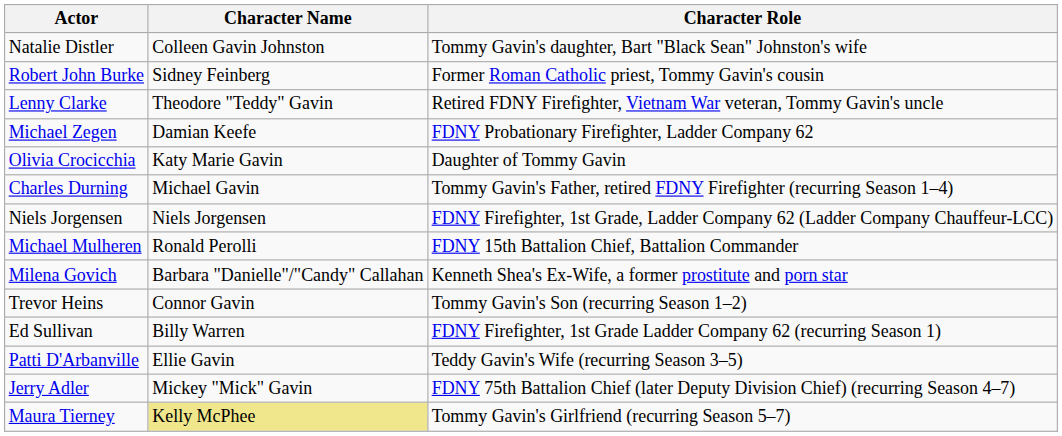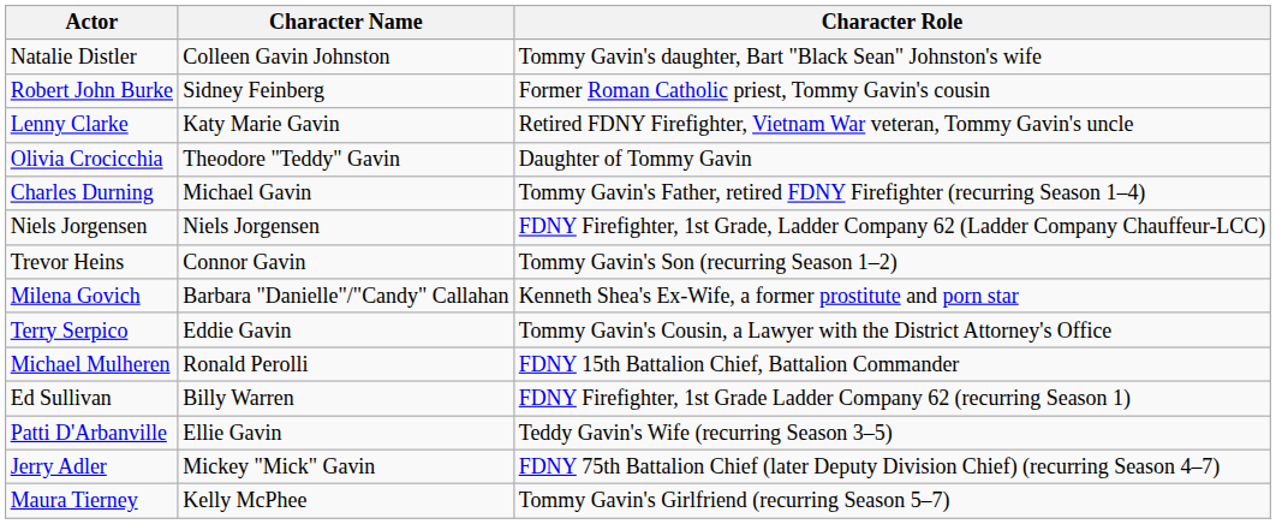Lenny Clarke | Character Name: Theodore "Teddy" Gavin -> Katy Marie Gavin
- row: Michael Zegen | Damian Keefe | FDNY Probationary Firefighter, Ladder Company 62
Olivia Crocicchia | Character Name: Katy Marie Gavin -> Theodore "Teddy" Gavin
rows swapped: Trevor Heins <-> Michael Mulheren
+ row: Terry Serpico | Eddie Gavin | Tommy Gavin's Cousin, a Lawyer with the District Attorney's Office
Maura Tierney | Character Name: khaki background -> no background
